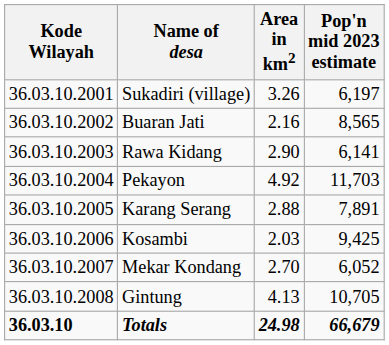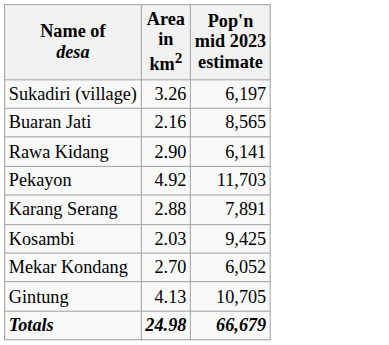- column: Kode Wilayah | 36.03.10.2001 | 36.03.10.2002 | 36.03.10.2003 | 36.03.10.2004 | 36.03.10.2005 | 36.03.10.2006 | 36.03.10.2007 | 36.03.10.2008 | 36.03.10
